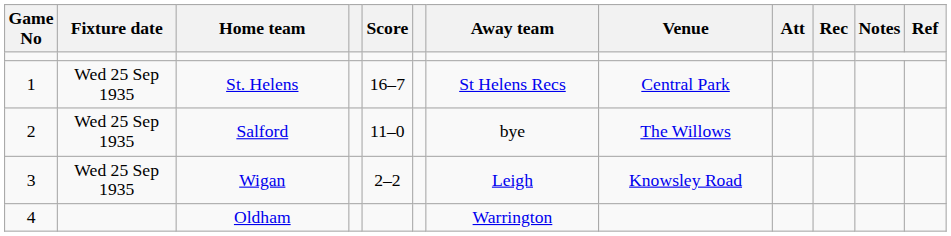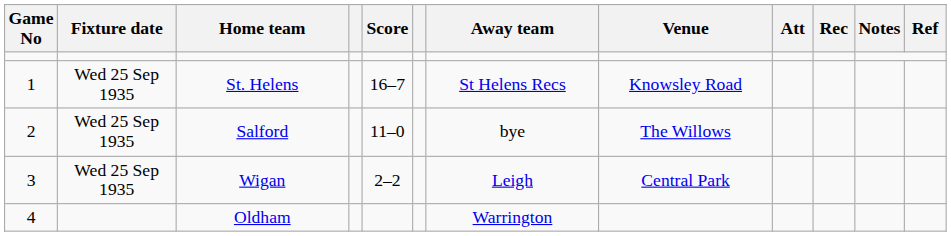St. Helens | Venue: Central Park -> Knowsley Road
Wigan | Venue: Knowsley Road -> Central Park
